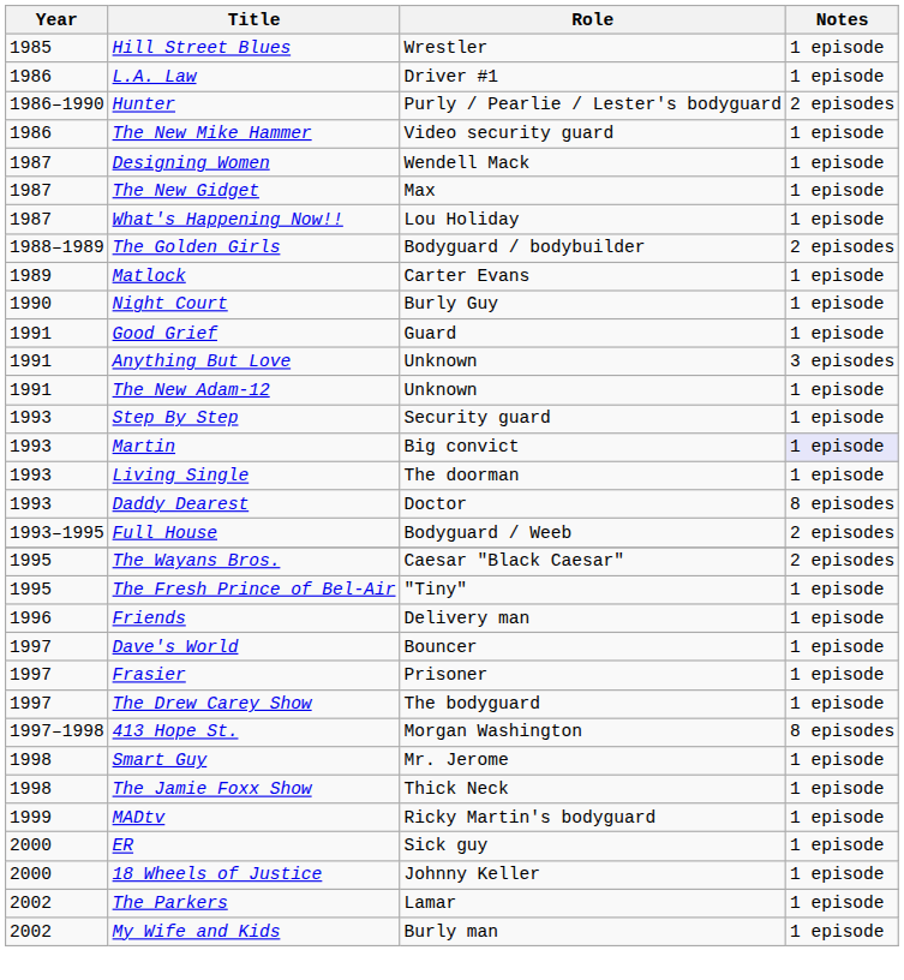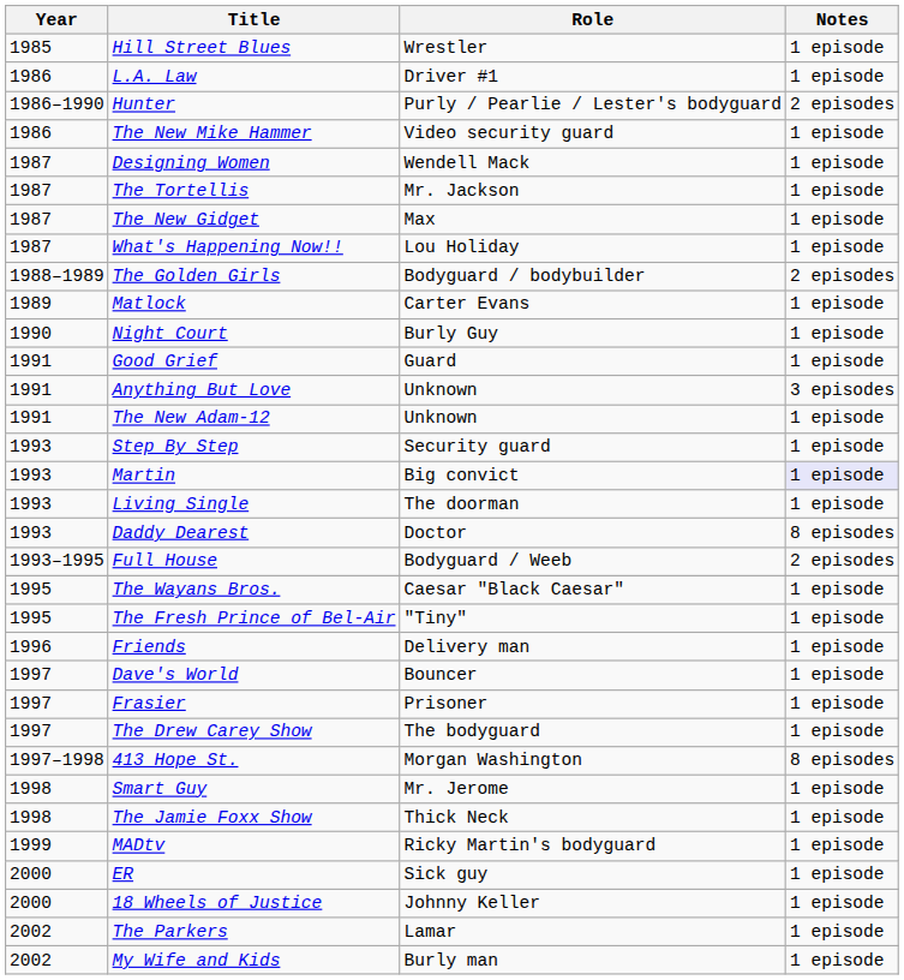+ row: 1987 | The Tortellis | Mr. Jackson | 1 episode
The Wayans Bros. | Notes: 2 episodes -> 1 episode
